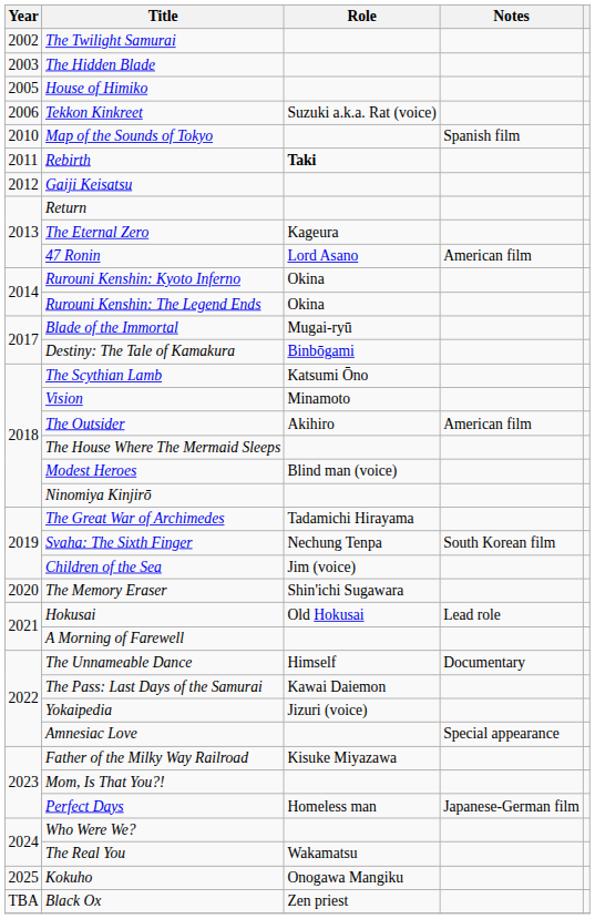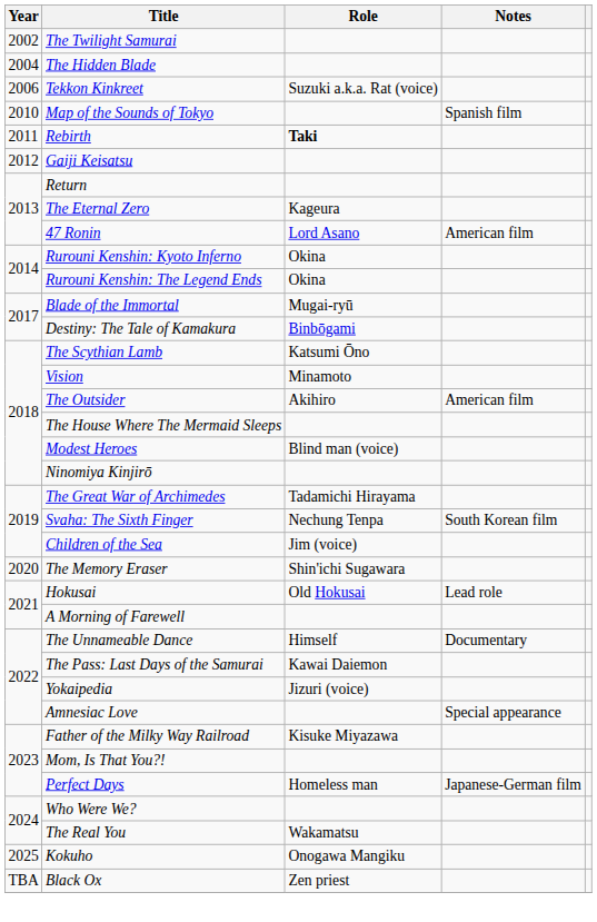The Hidden Blade | Year: 2003 -> 2004
- row: 2005 | House of Himiko
